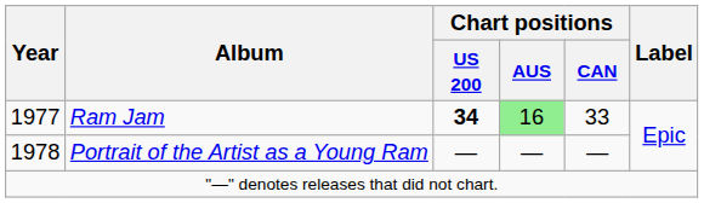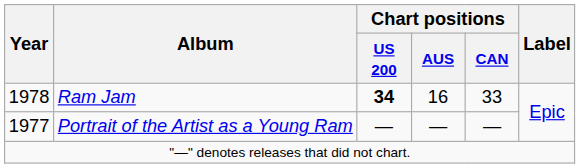Ram Jam | Year: 1977 -> 1978
Ram Jam | Chart positions / AUS: lightgreen background -> no background
Portrait of the Artist as a Young Ram | Year: 1978 -> 1977
